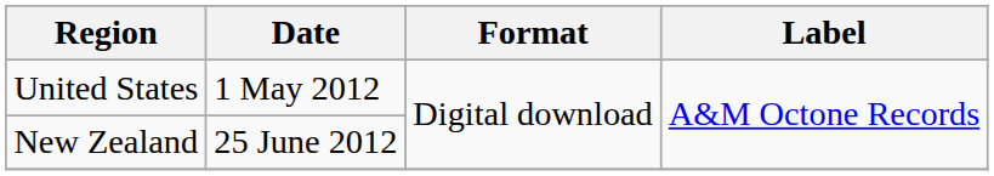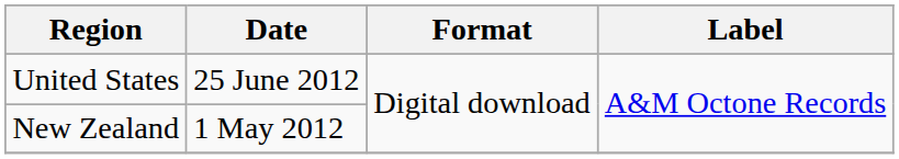United States | Date: 1 May 2012 -> 25 June 2012
New Zealand | Date: 25 June 2012 -> 1 May 2012
